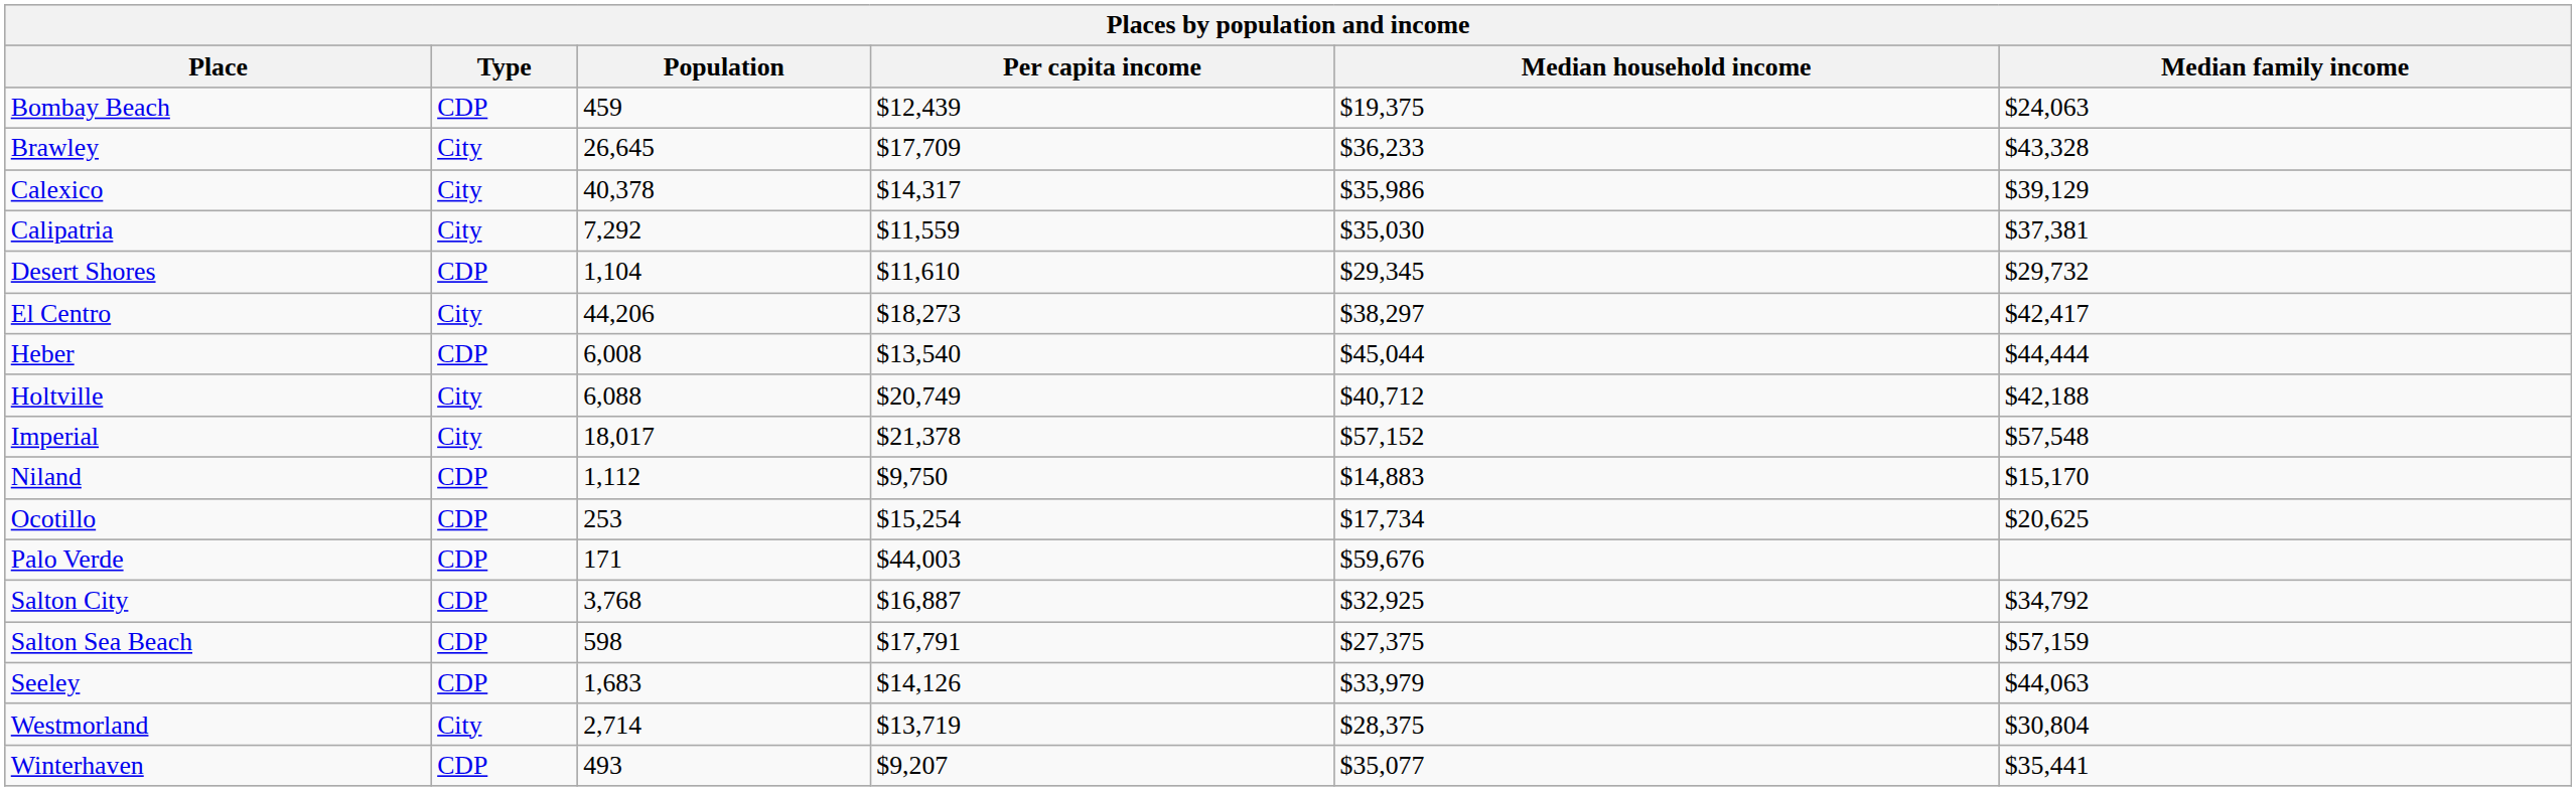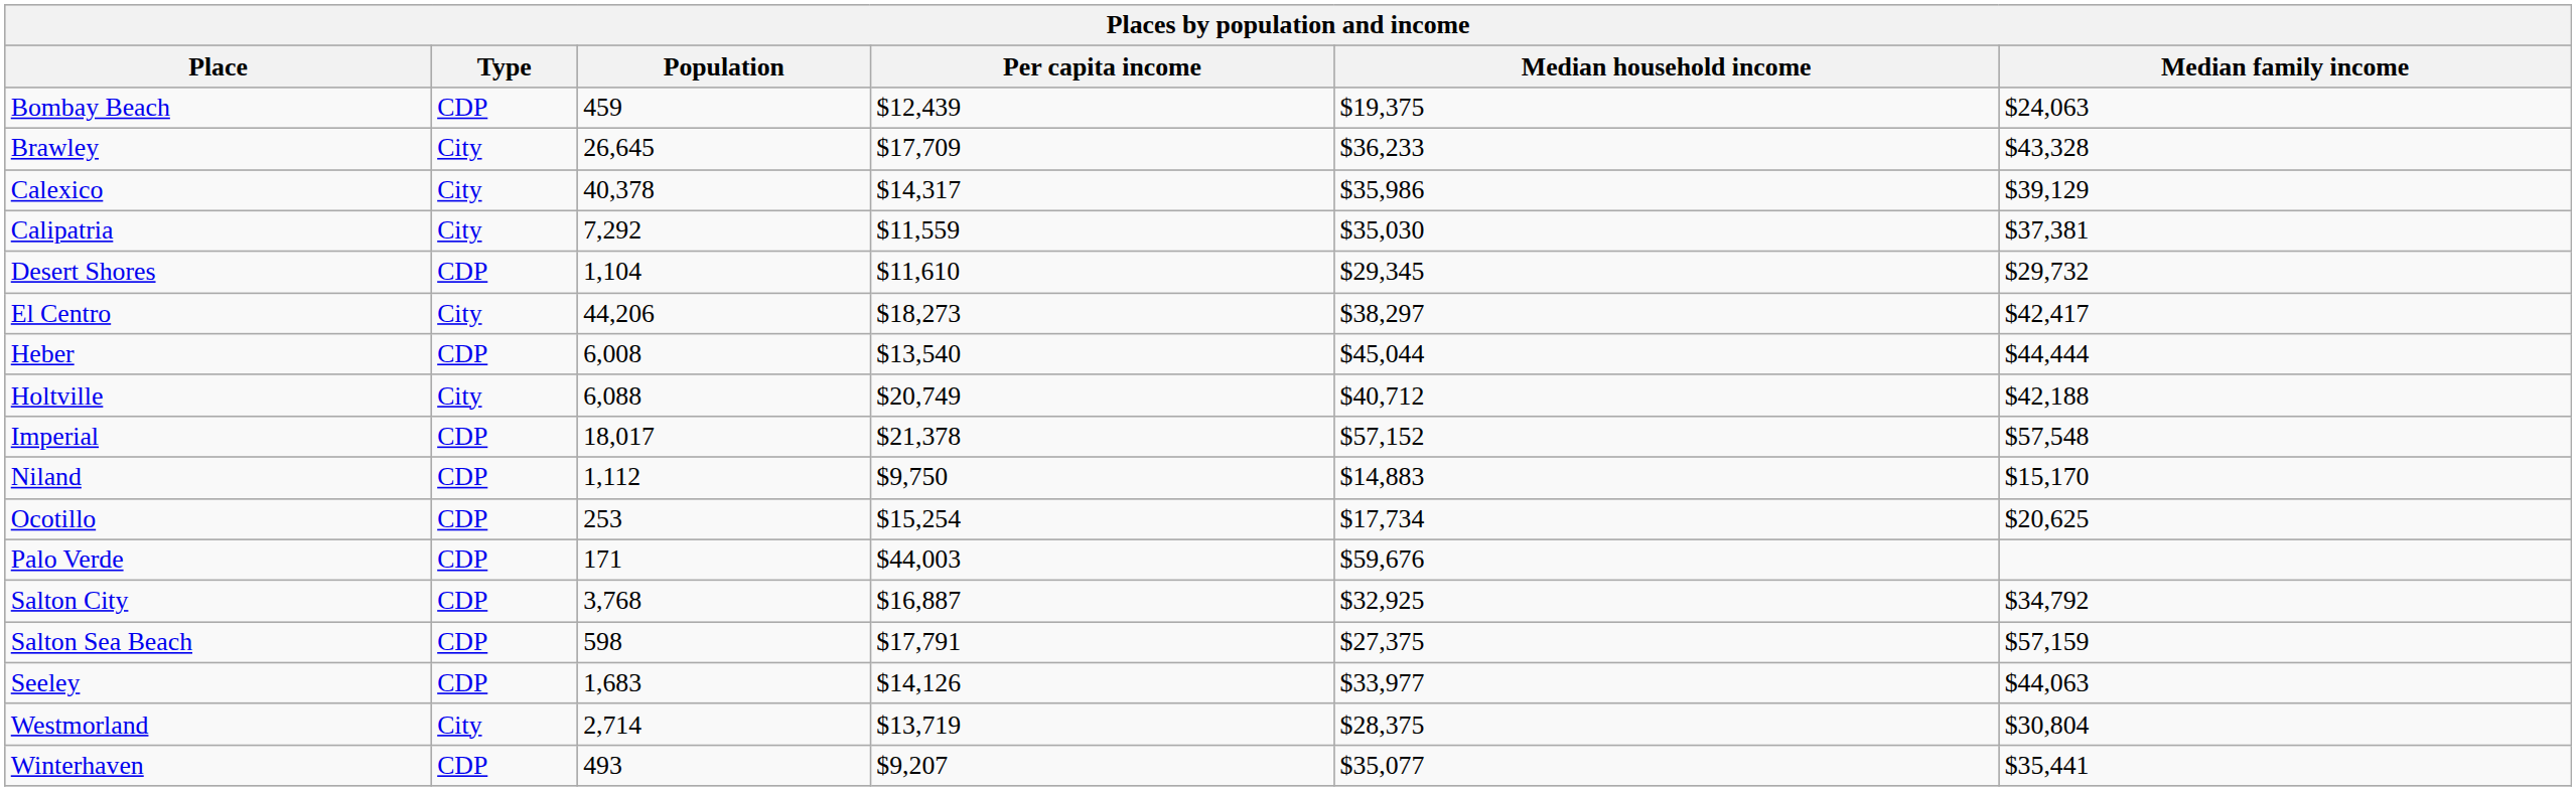Imperial | Type: City -> CDP
Seeley | Median household income: $33,979 -> $33,977
